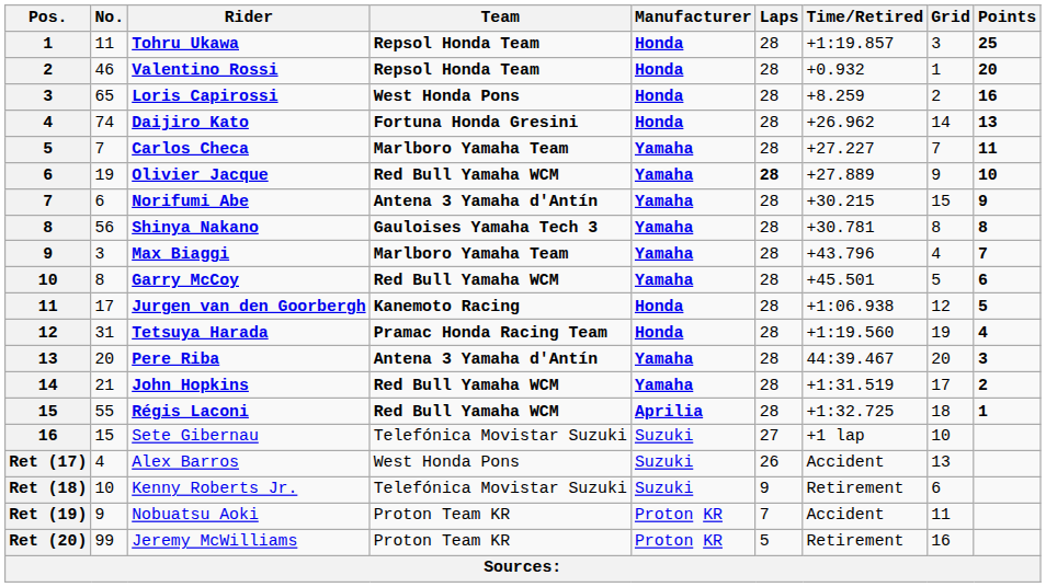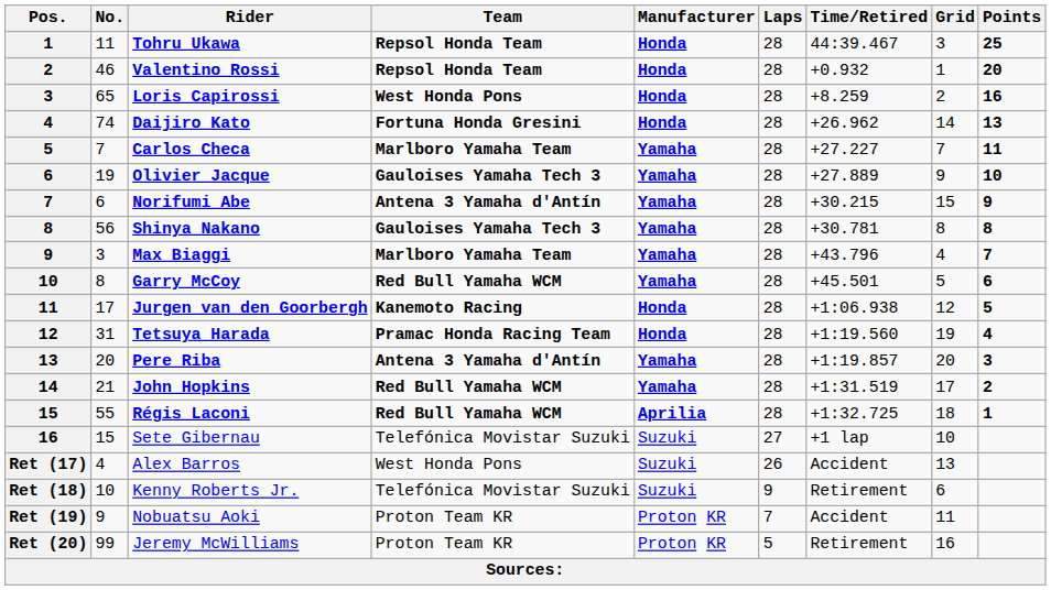Tohru Ukawa | Time/Retired: +1:19.857 -> 44:39.467
Olivier Jacque | Team: Red Bull Yamaha WCM -> Gauloises Yamaha Tech 3
Olivier Jacque | Laps: bold -> normal
Pere Riba | Time/Retired: 44:39.467 -> +1:19.857
